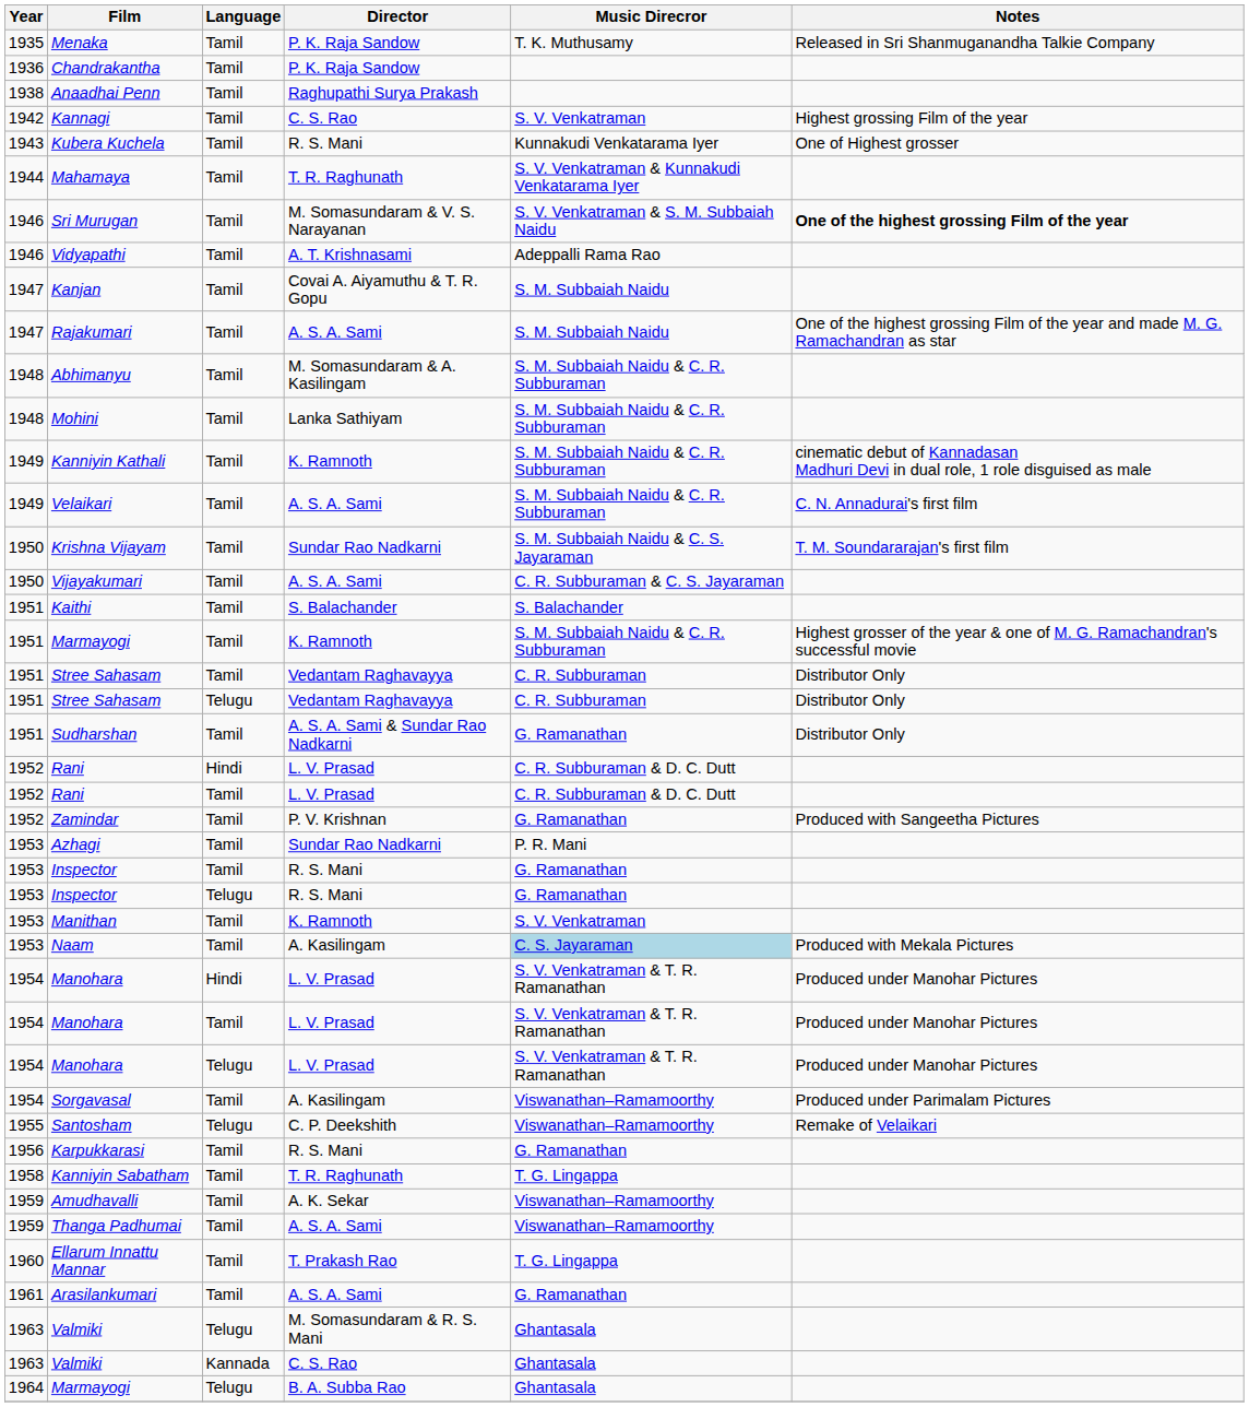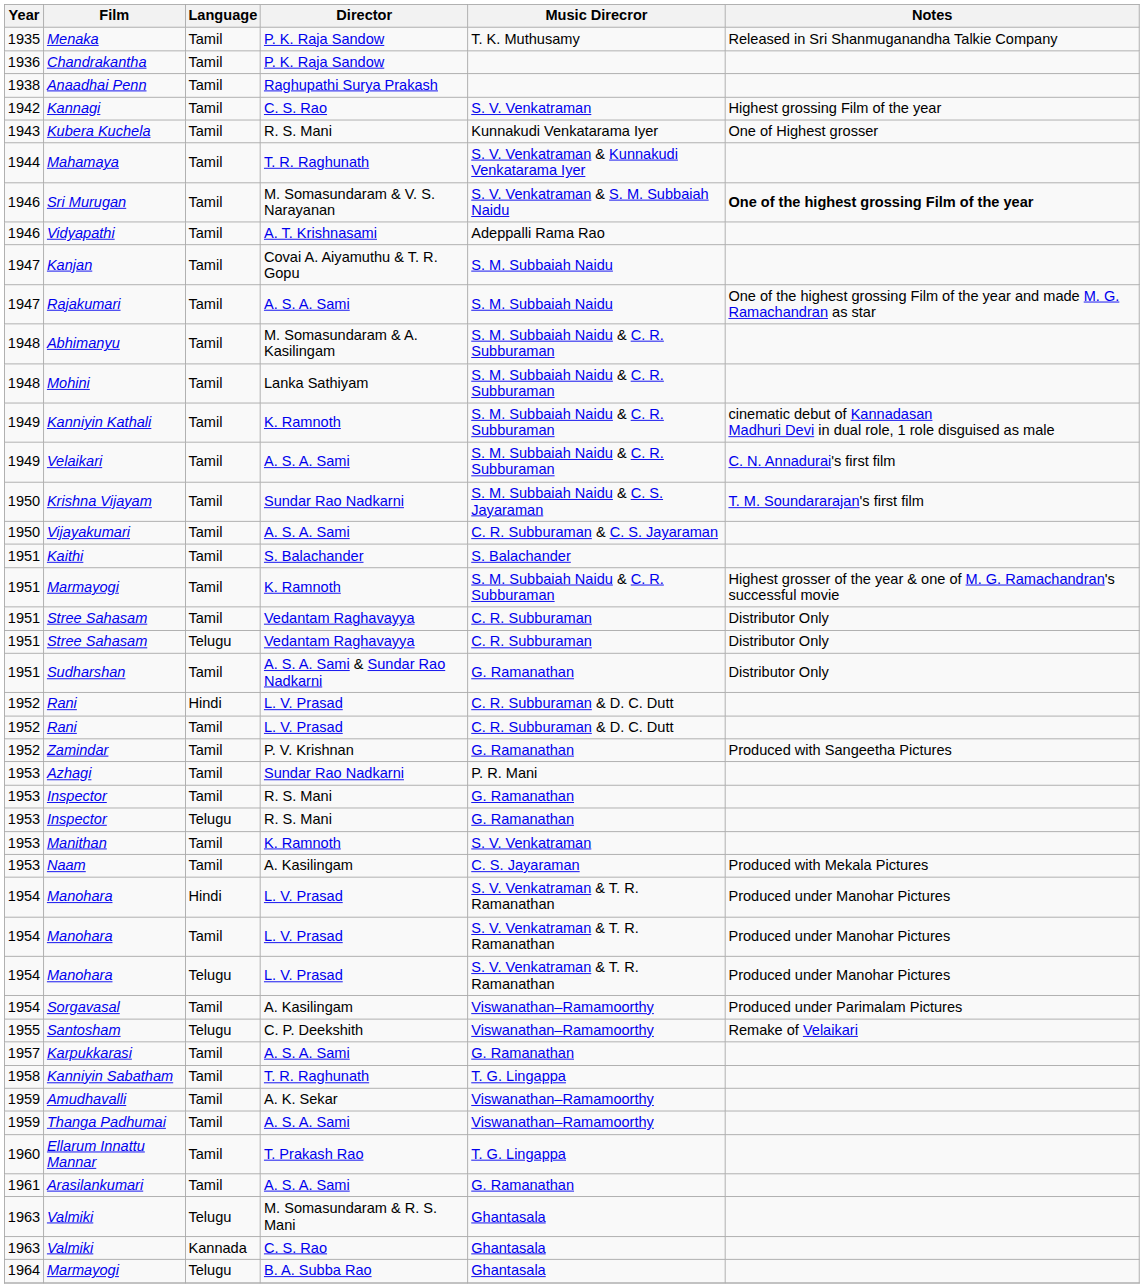Naam | Music Direcror: lightblue background -> no background
Karpukkarasi | Year: 1956 -> 1957
Karpukkarasi | Director: R. S. Mani -> A. S. A. Sami
